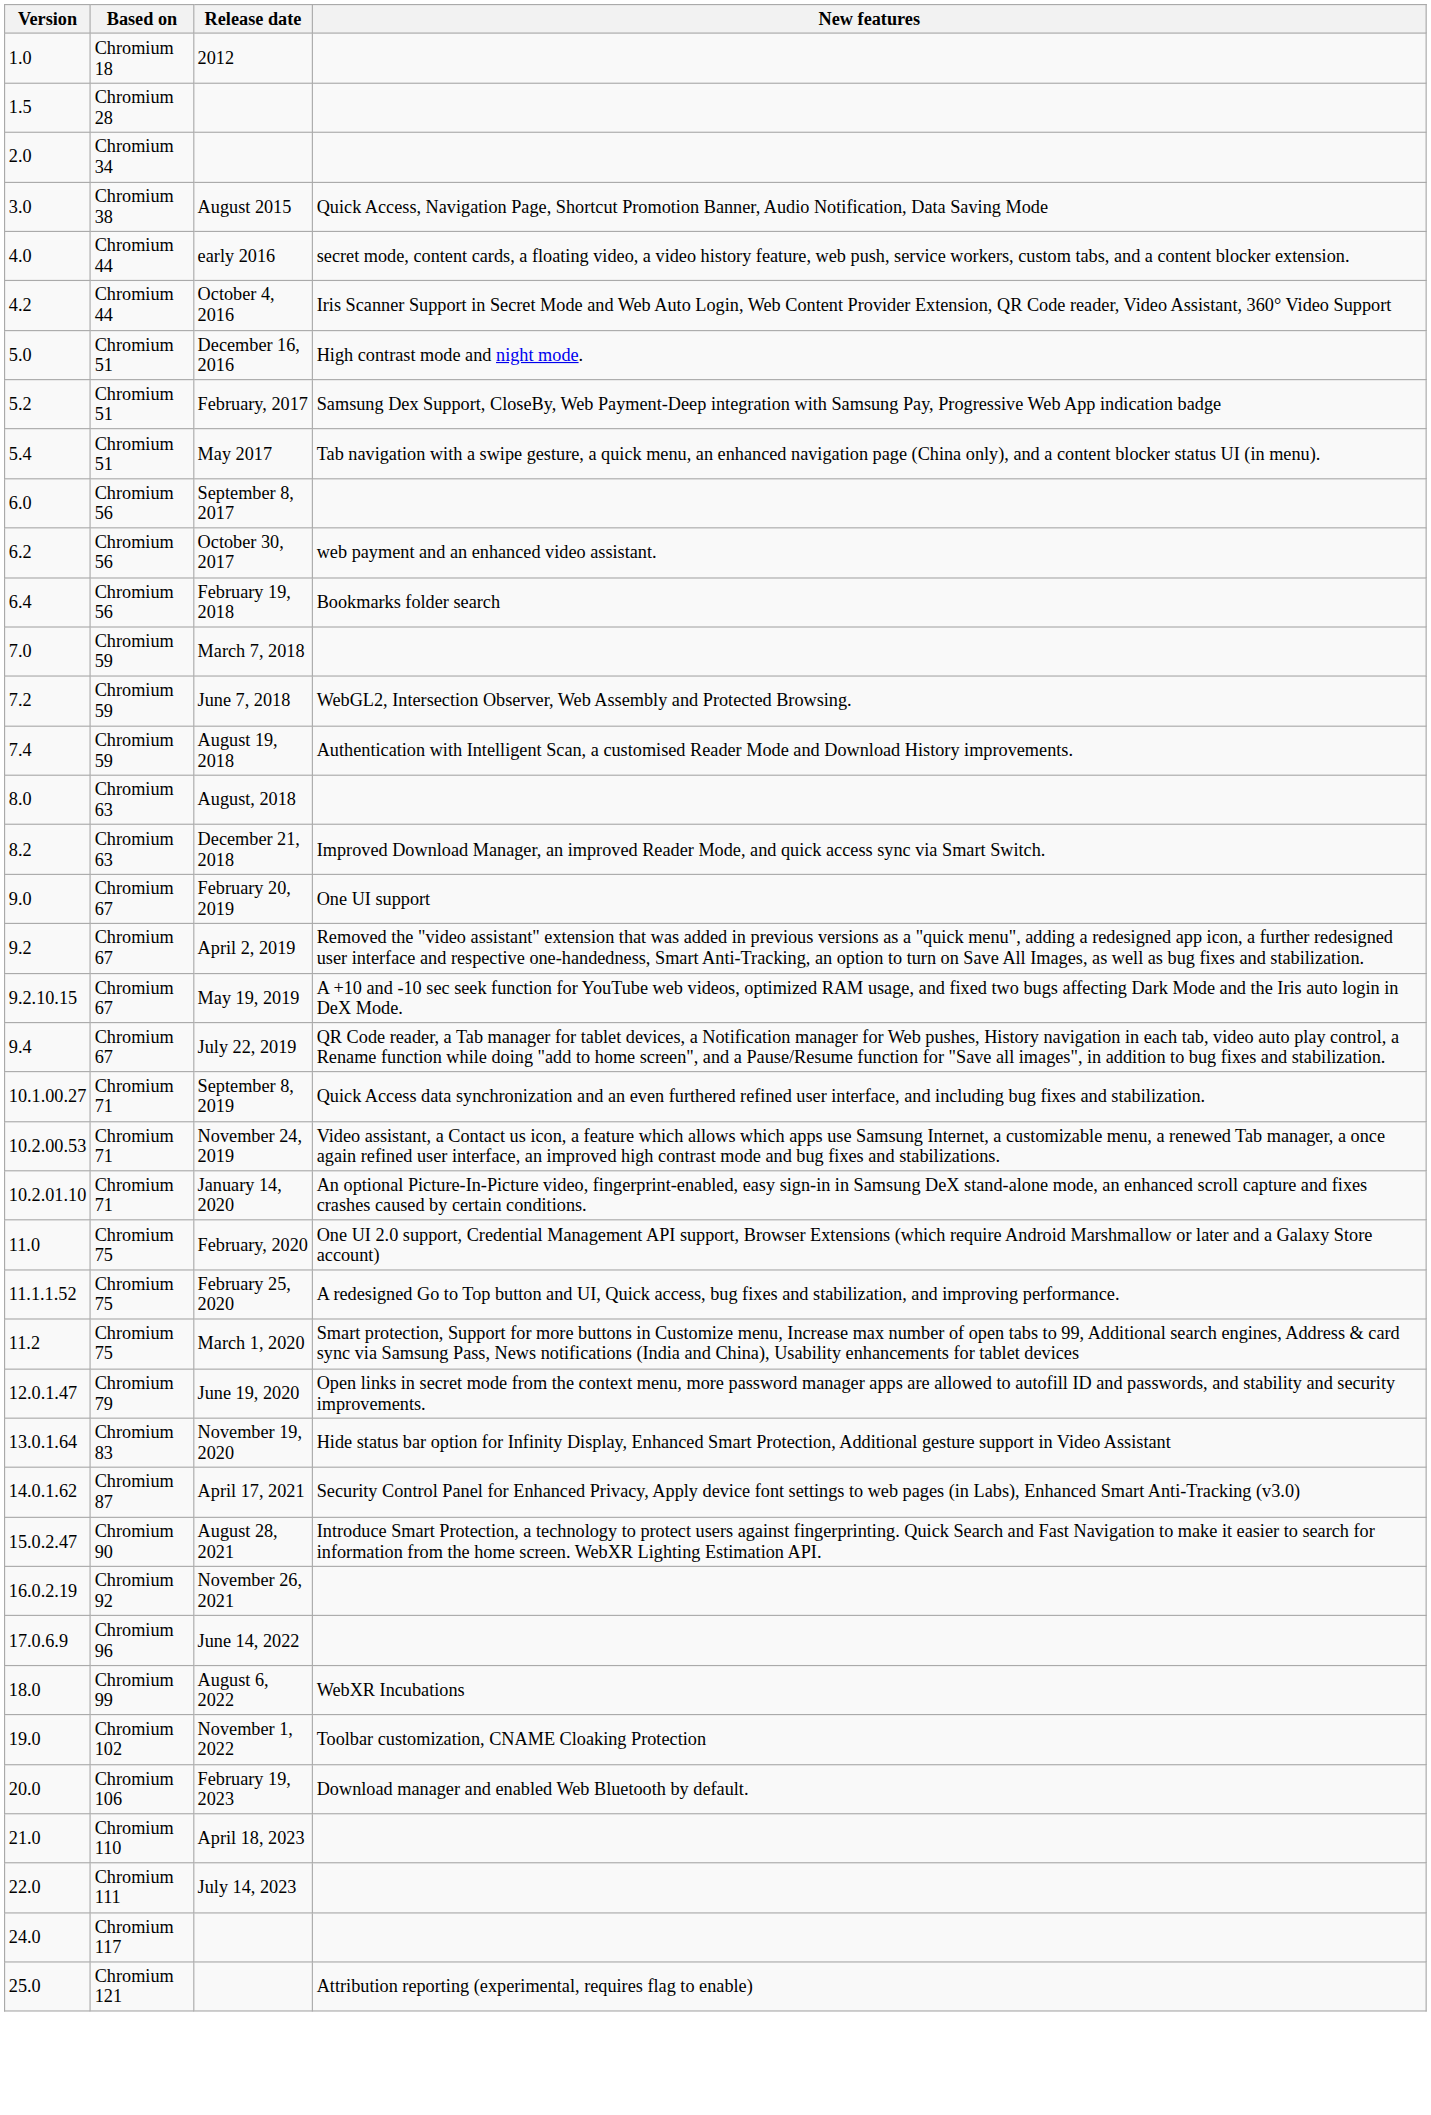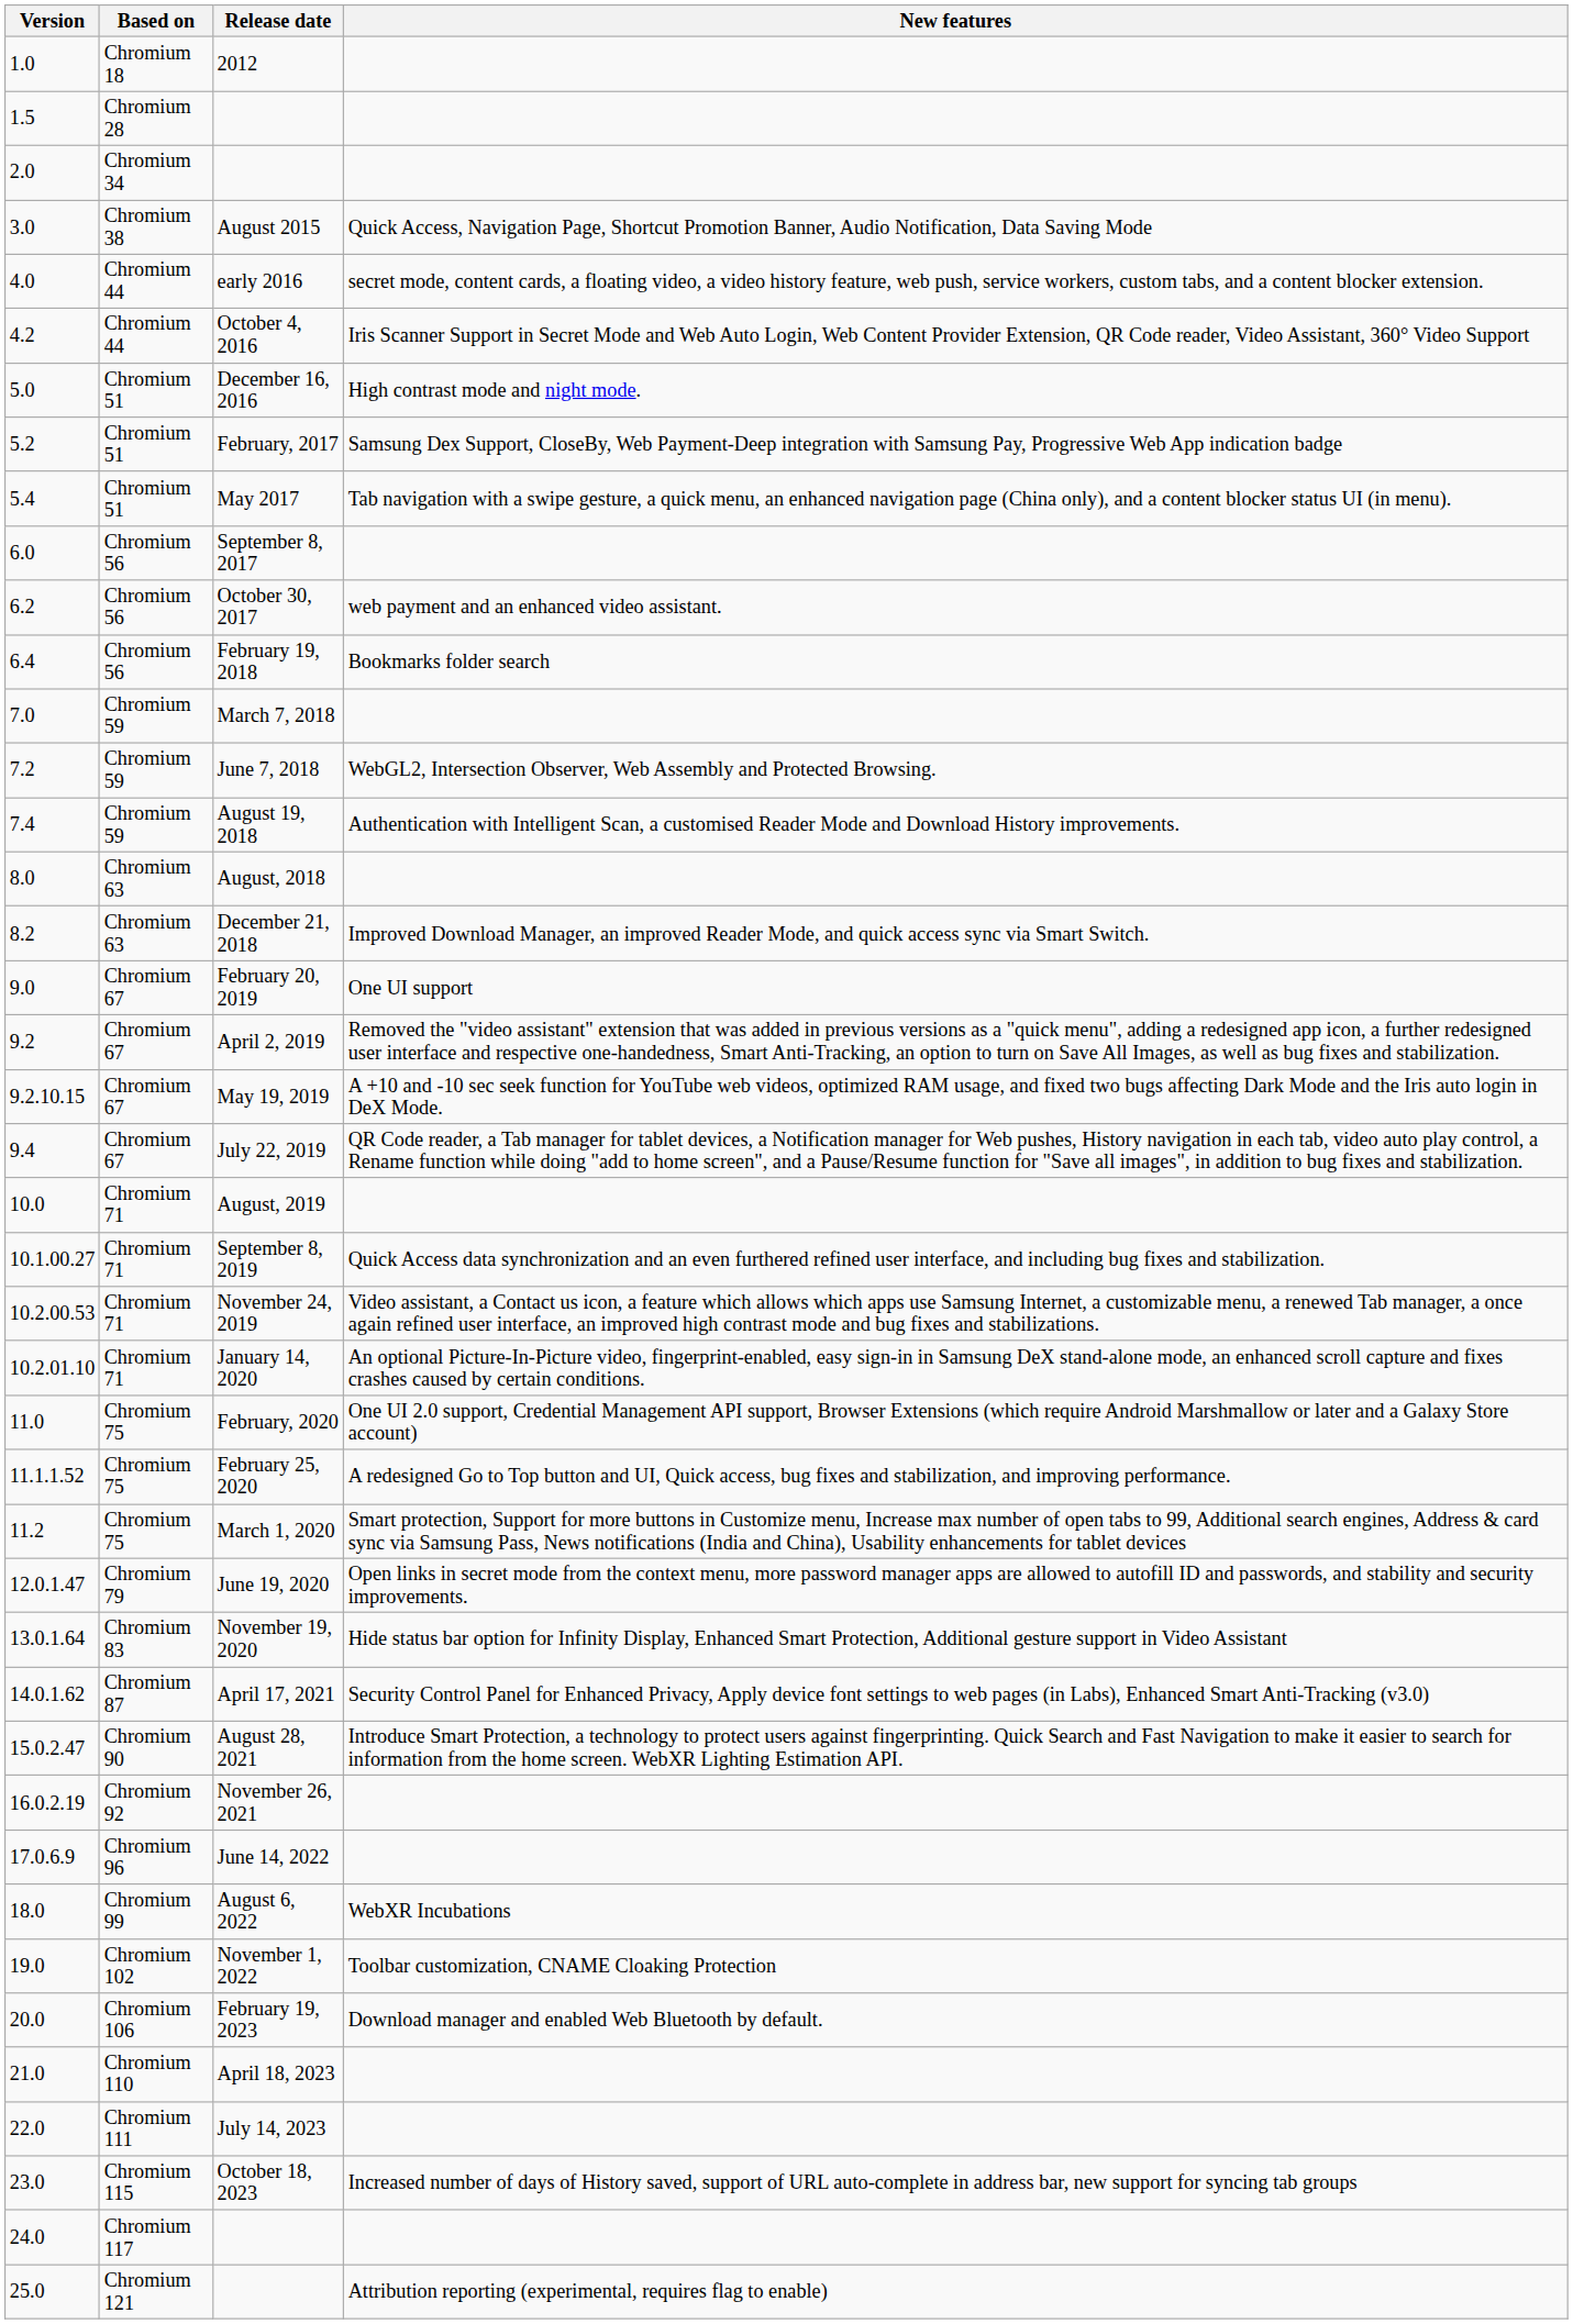+ row: 10.0 | Chromium 71 | August, 2019
+ row: 23.0 | Chromium 115 | October 18, 2023 | Increased number of days of History saved, support of URL auto-complete in address bar, new support for syncing tab groups
